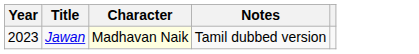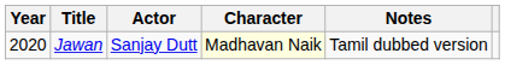+ column: Actor | Sanjay Dutt
Jawan | Year: 2023 -> 2020
